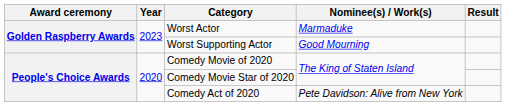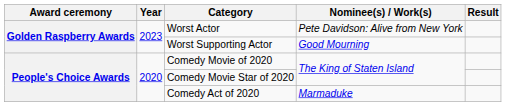Worst Actor | Nominee(s) / Work(s): Marmaduke -> Pete Davidson: Alive from New York
Comedy Act of 2020 | Nominee(s) / Work(s): Pete Davidson: Alive from New York -> Marmaduke
